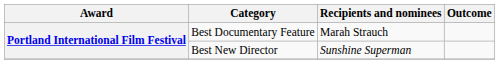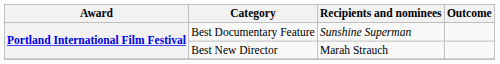Best Documentary Feature | Recipients and nominees: Marah Strauch -> Sunshine Superman
Best New Director | Recipients and nominees: Sunshine Superman -> Marah Strauch
